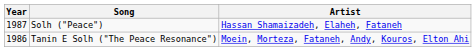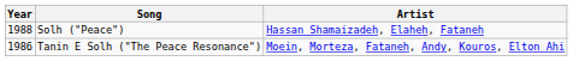Solh ("Peace") | Year: 1987 -> 1988
